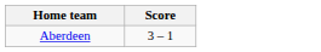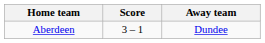+ column: Away team | Dundee
